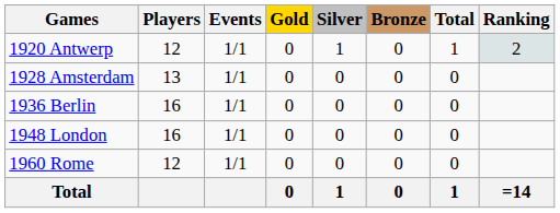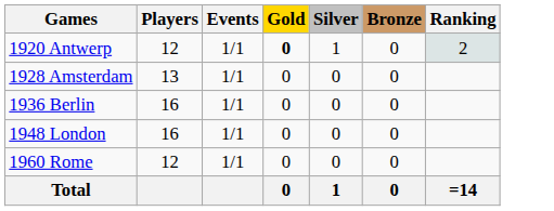- column: Total | 1 | 0 | 0 | 0 | 0 | 1
1920 Antwerp | Gold: normal -> bold
